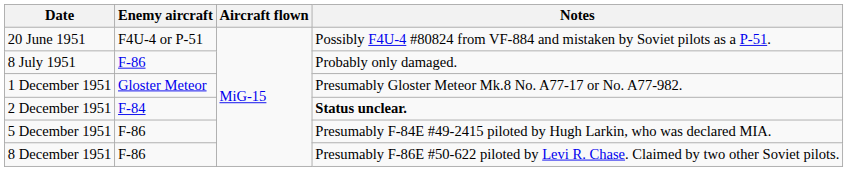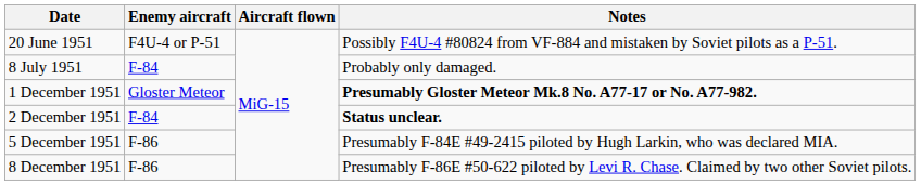8 July 1951 | Enemy aircraft: F-86 -> F-84
1 December 1951 | Notes: normal -> bold
